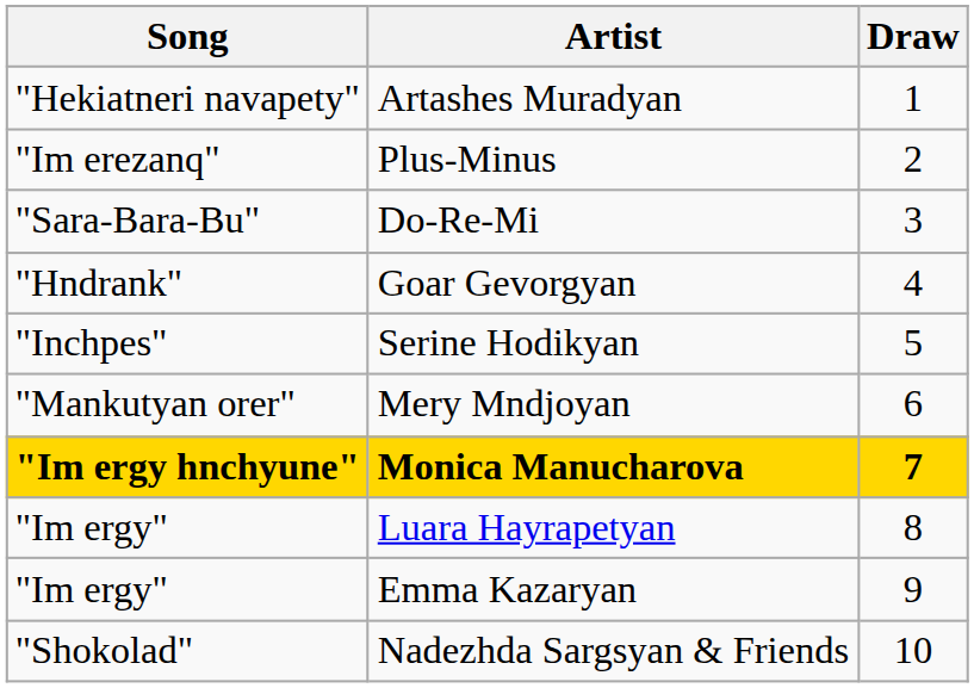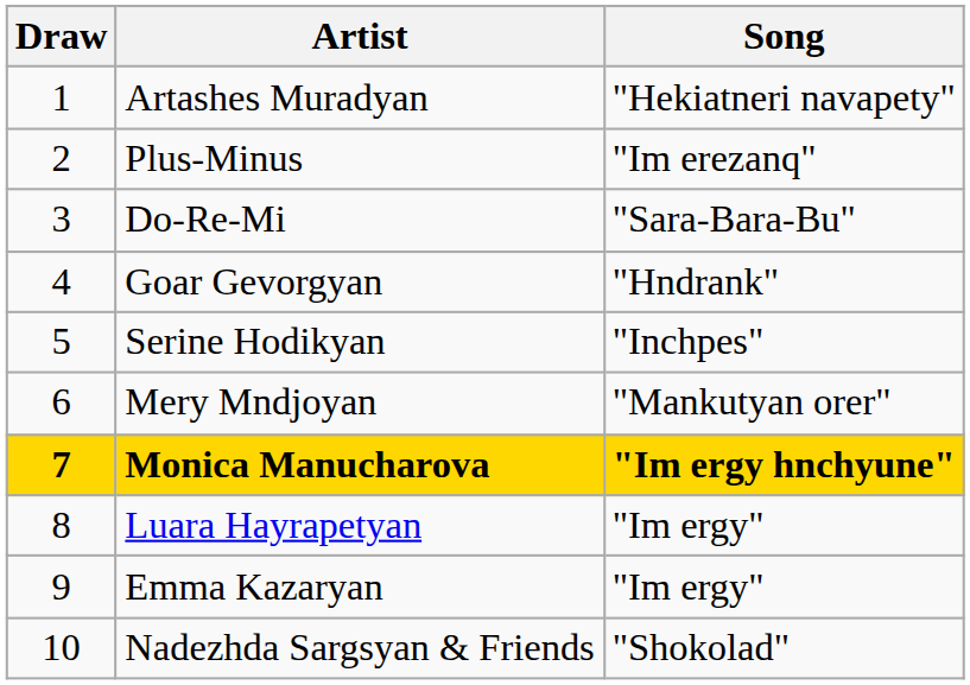columns swapped: Draw <-> Song
